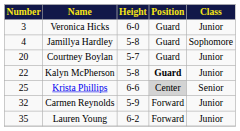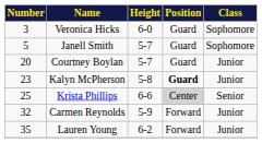Veronica Hicks | Class: Junior -> Sophomore
- row: 4 | Jamillya Hardley | 5-8 | Guard | Sophomore
+ row: 5 | Janell Smith | 5-7 | Guard | Sophomore
Kalyn McPherson | Number: 22 -> 23
